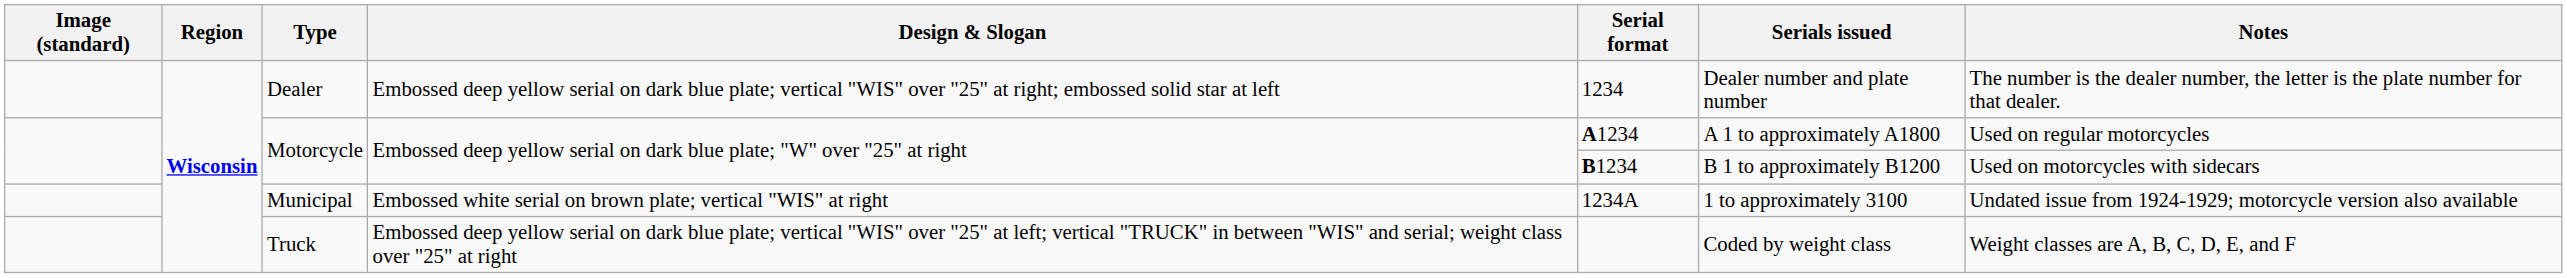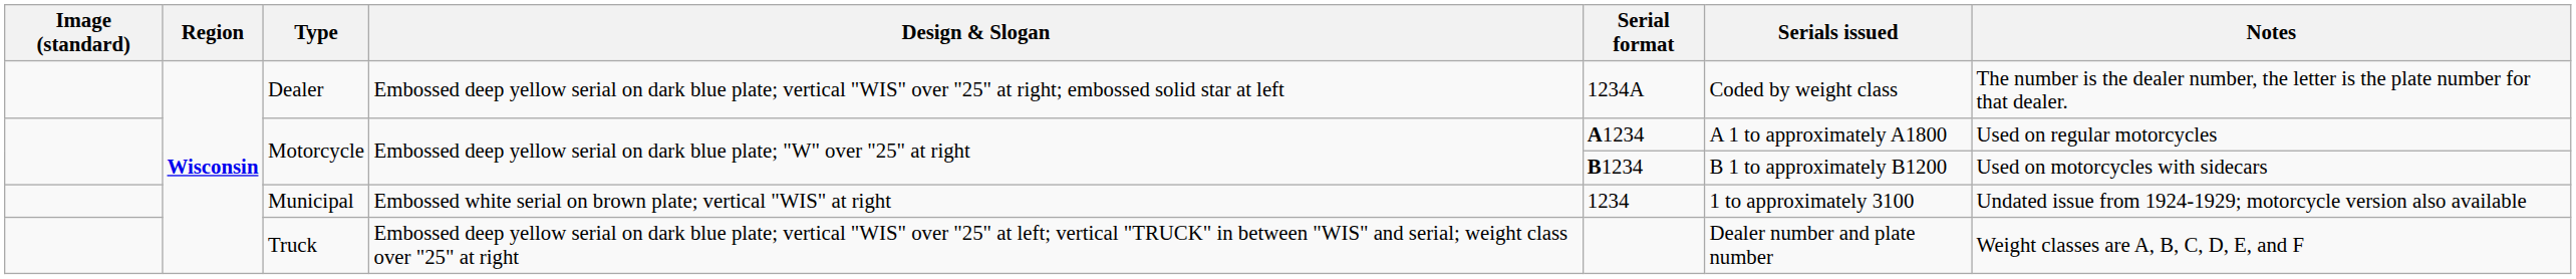Dealer | Serial format: 1234 -> 1234A
Dealer | Serials issued: Dealer number and plate number -> Coded by weight class
Municipal | Serial format: 1234A -> 1234
Truck | Serials issued: Coded by weight class -> Dealer number and plate number
